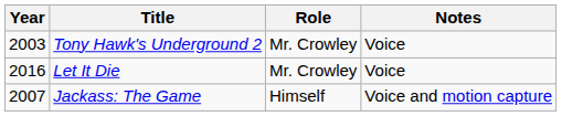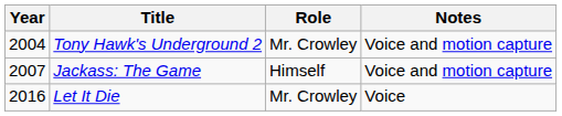Tony Hawk's Underground 2 | Year: 2003 -> 2004
Tony Hawk's Underground 2 | Notes: Voice -> Voice and motion capture
rows swapped: Jackass: The Game <-> Let It Die
